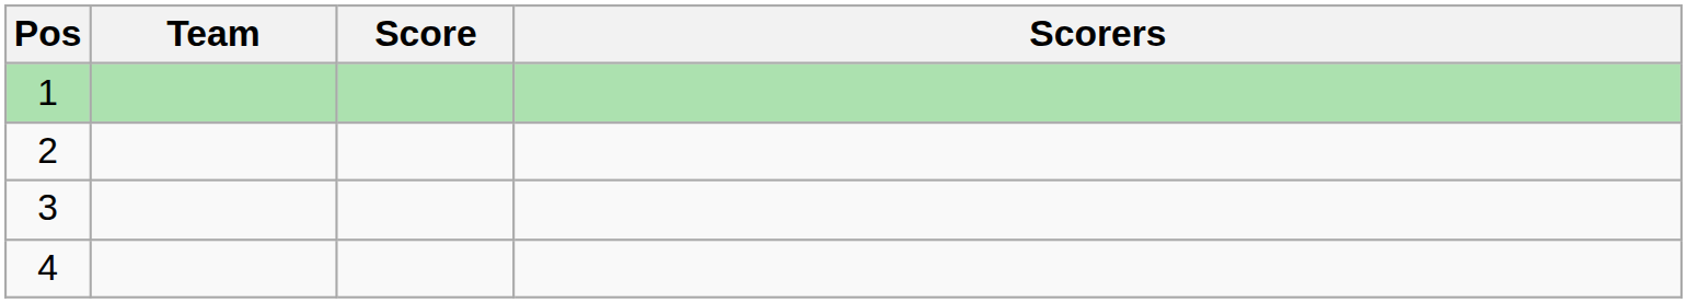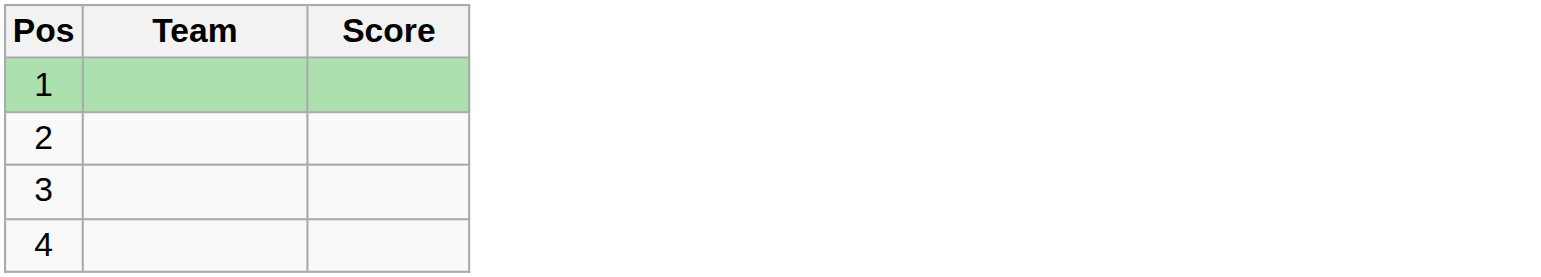- column: Scorers
